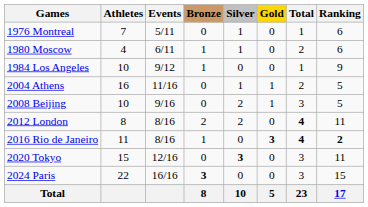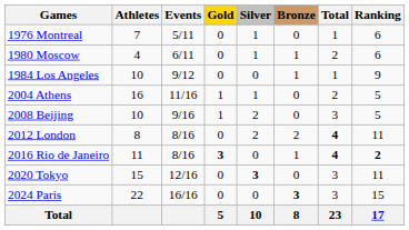columns swapped: Gold <-> Bronze
